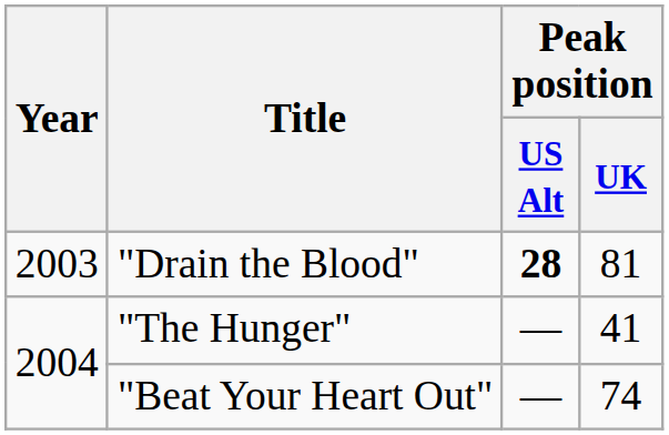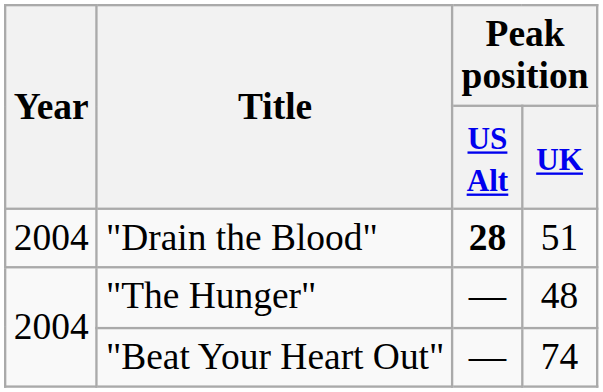"Drain the Blood" | Year: 2003 -> 2004
"Drain the Blood" | Peak position / UK: 81 -> 51
"The Hunger" | Peak position / UK: 41 -> 48
